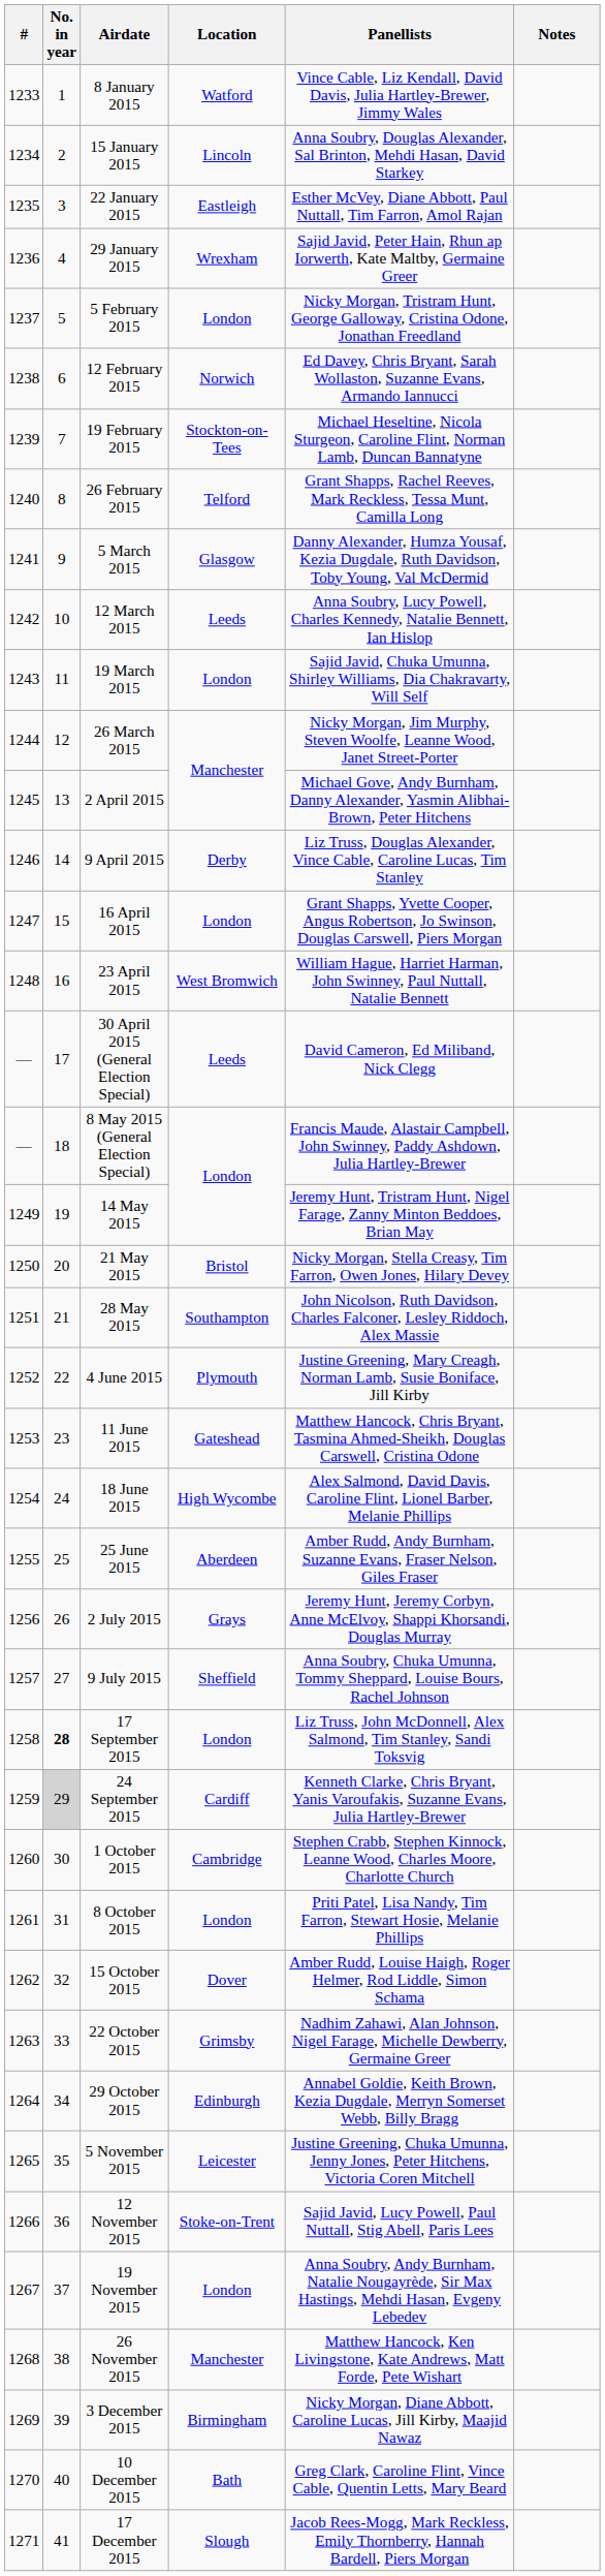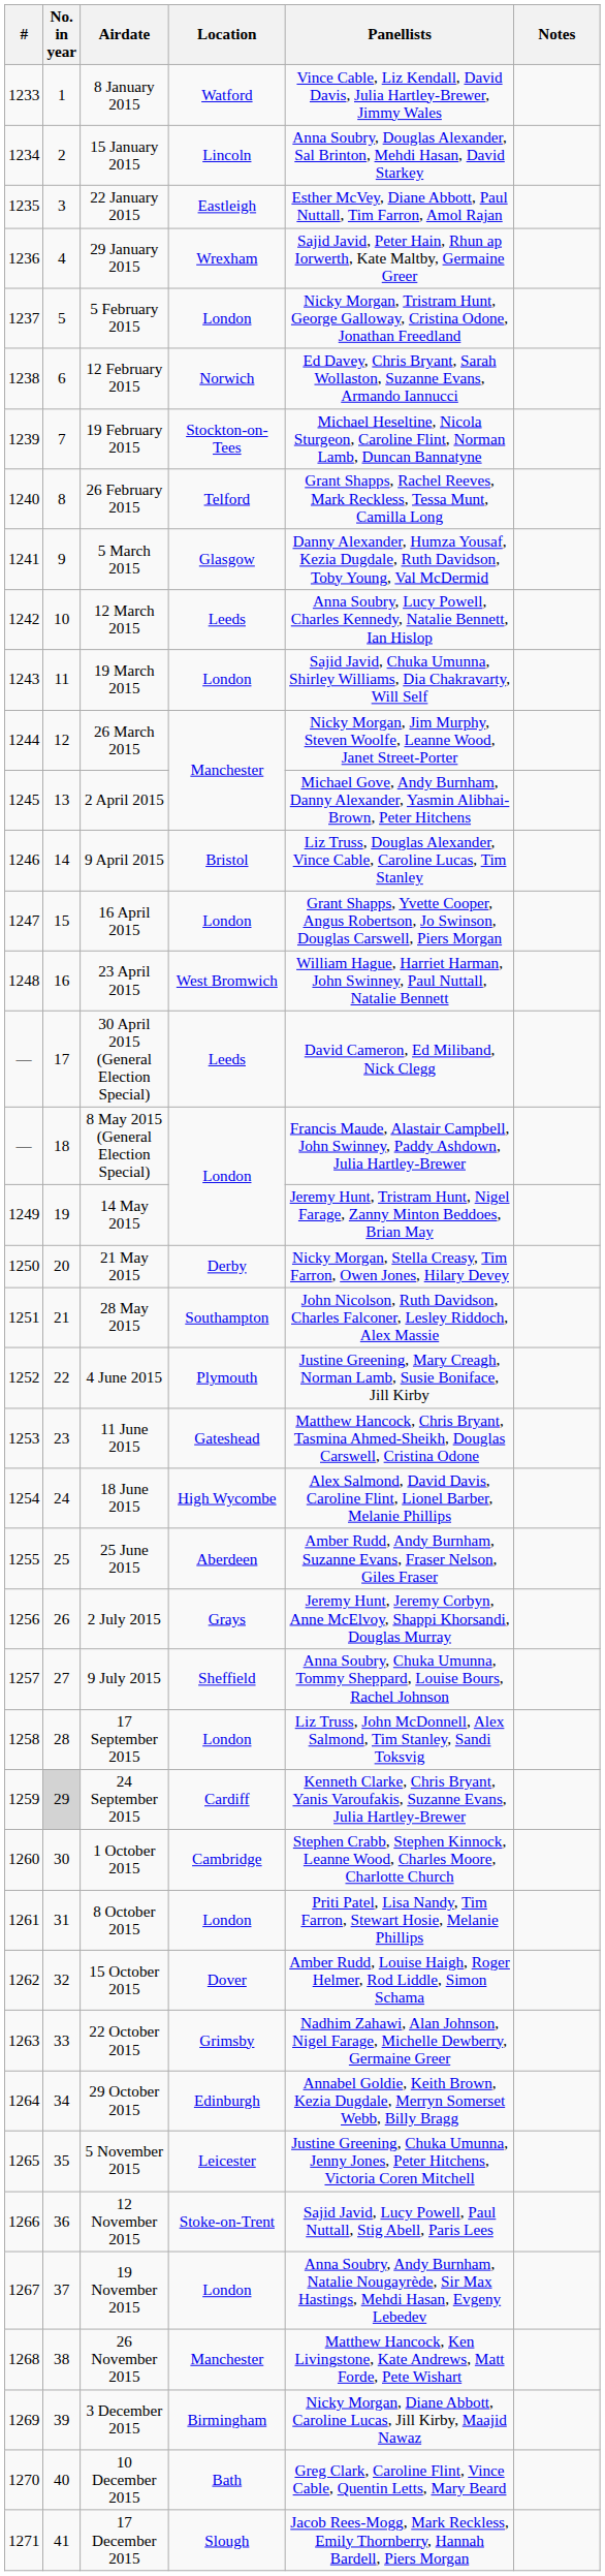9 April 2015 | Location: Derby -> Bristol
21 May 2015 | Location: Bristol -> Derby
17 September 2015 | No. in year: bold -> normal
